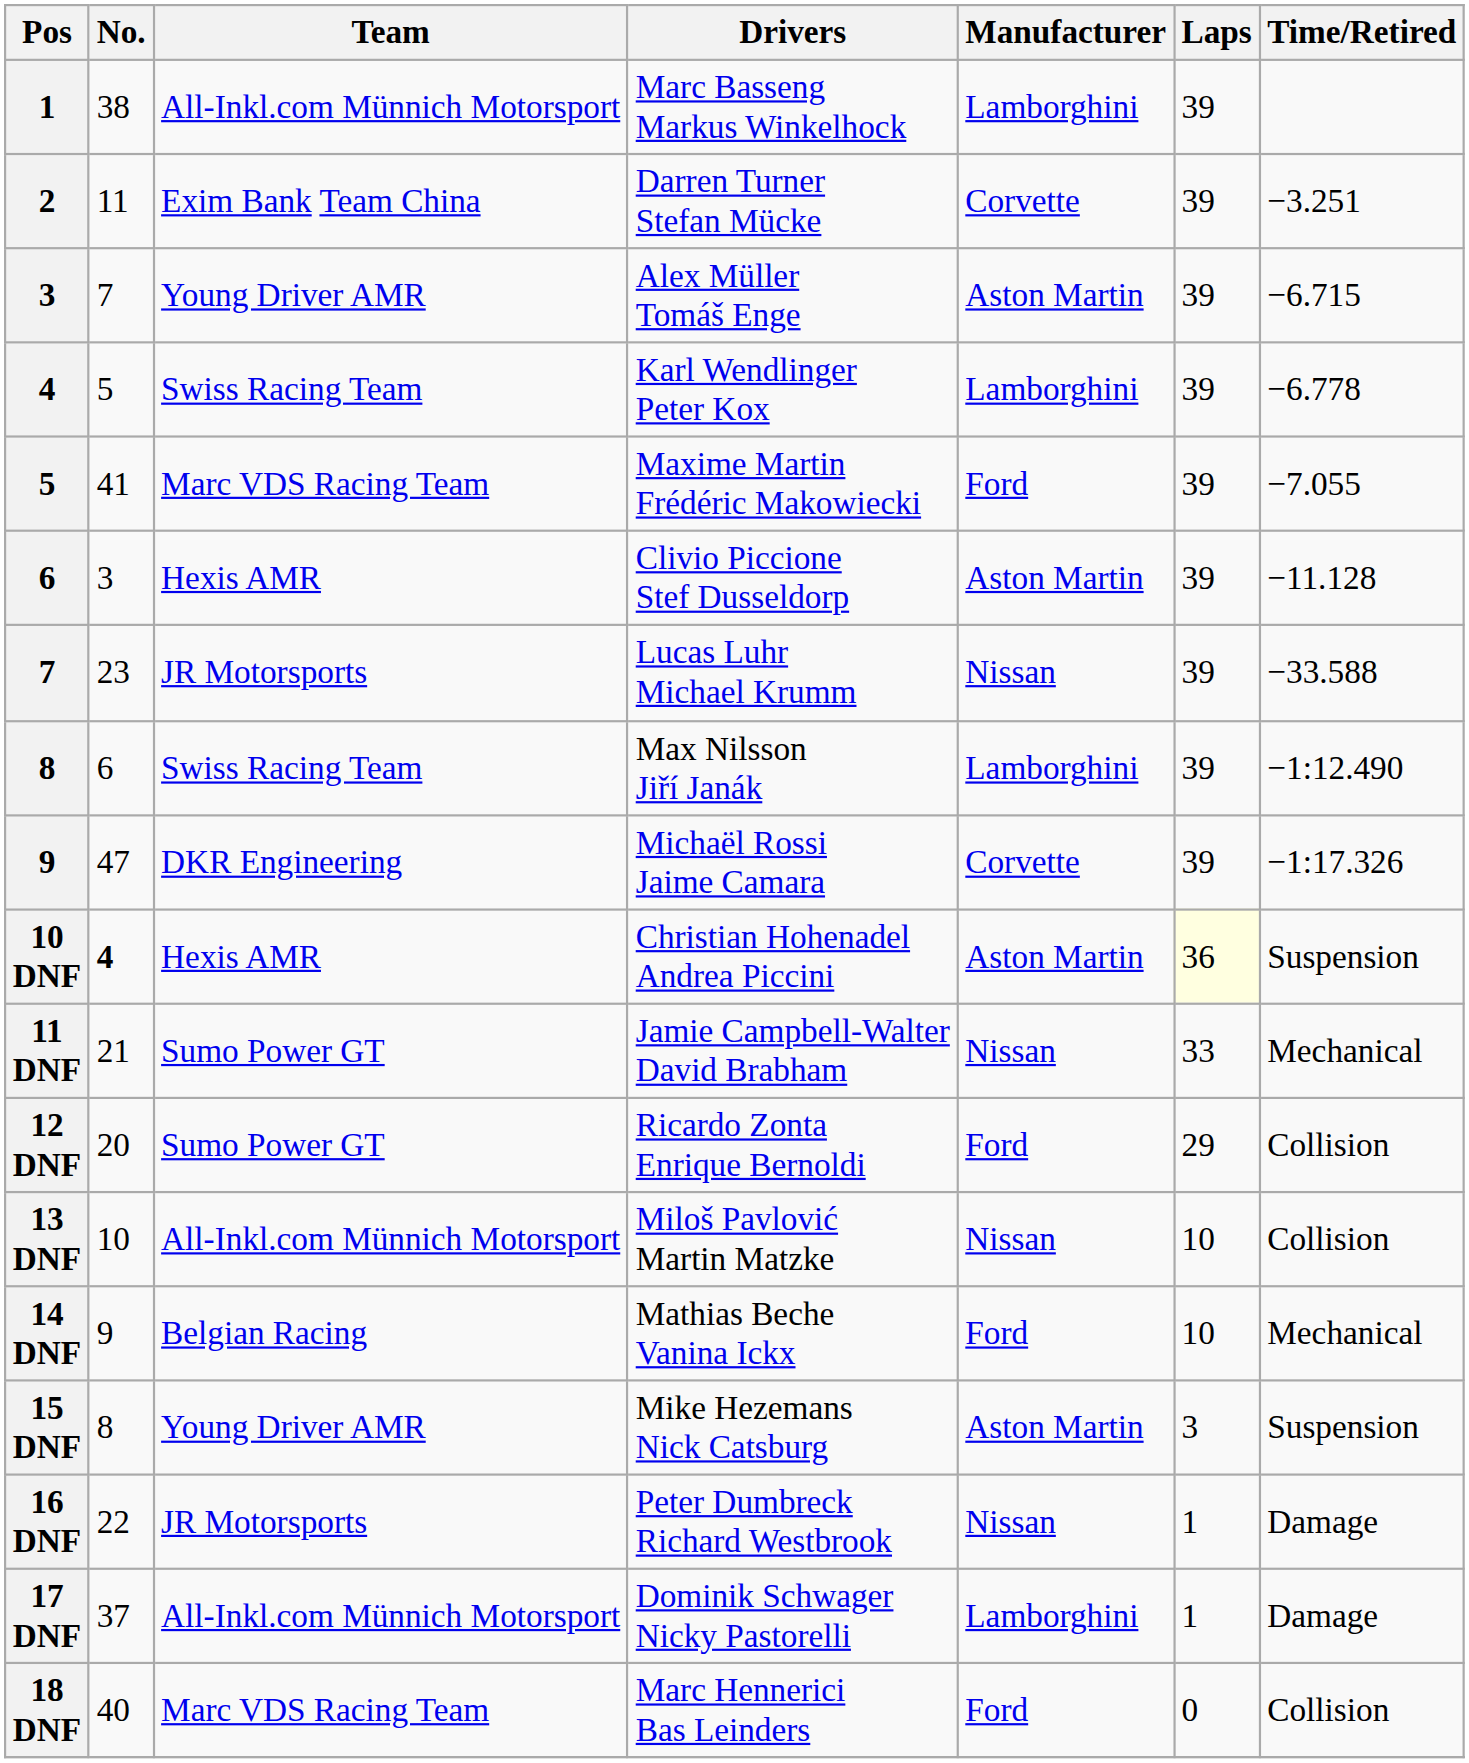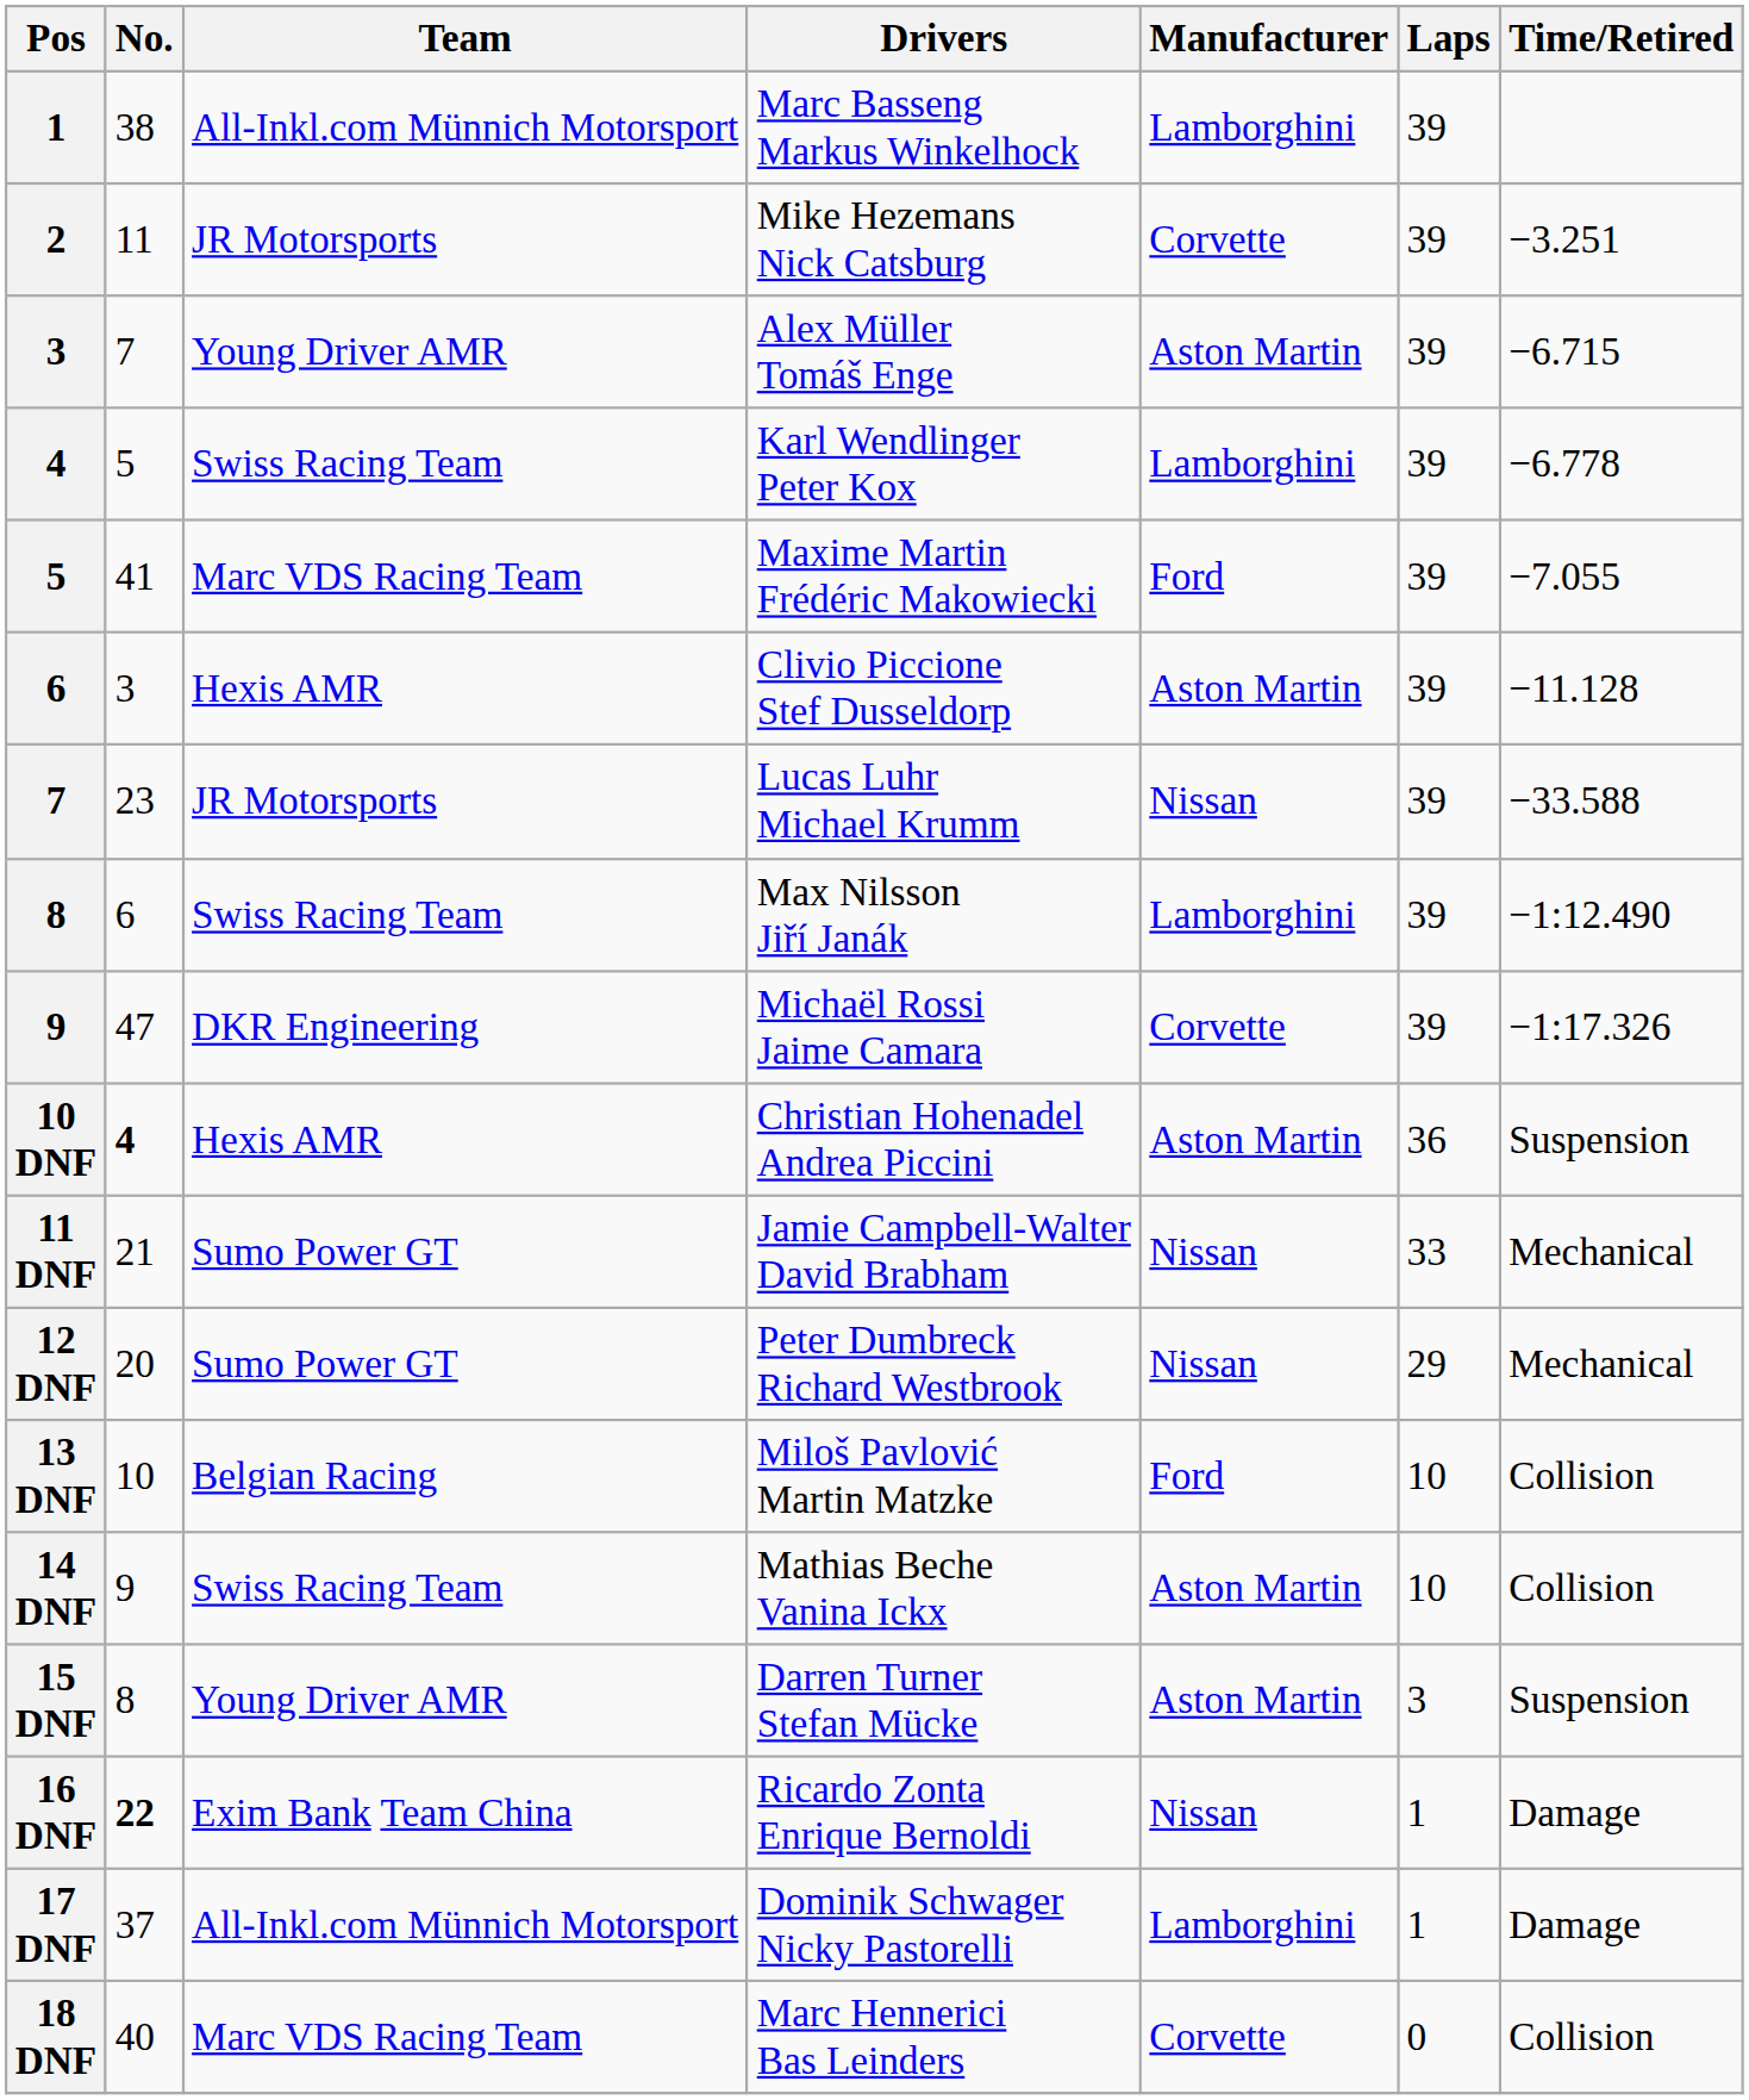2 | Team: Exim Bank Team China -> JR Motorsports
2 | Drivers: Darren Turner Stefan Mücke -> Mike Hezemans Nick Catsburg
10 DNF | Laps: lightyellow background -> no background
12 DNF | Drivers: Ricardo Zonta Enrique Bernoldi -> Peter Dumbreck Richard Westbrook
12 DNF | Manufacturer: Ford -> Nissan
12 DNF | Time/Retired: Collision -> Mechanical
13 DNF | Team: All-Inkl.com Münnich Motorsport -> Belgian Racing
13 DNF | Manufacturer: Nissan -> Ford
14 DNF | Team: Belgian Racing -> Swiss Racing Team
14 DNF | Manufacturer: Ford -> Aston Martin
14 DNF | Time/Retired: Mechanical -> Collision
15 DNF | Drivers: Mike Hezemans Nick Catsburg -> Darren Turner Stefan Mücke
16 DNF | No.: normal -> bold
16 DNF | Team: JR Motorsports -> Exim Bank Team China
16 DNF | Drivers: Peter Dumbreck Richard Westbrook -> Ricardo Zonta Enrique Bernoldi
18 DNF | Manufacturer: Ford -> Corvette
